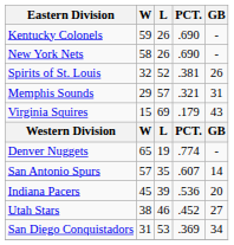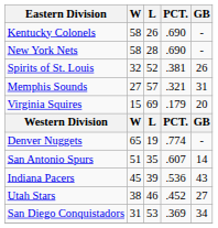Kentucky Colonels | W: 59 -> 58
New York Nets | L: 26 -> 28
Memphis Sounds | W: 29 -> 27
Virginia Squires | GB: 43 -> 20
San Antonio Spurs | W: 57 -> 51
Indiana Pacers | GB: 20 -> 43
